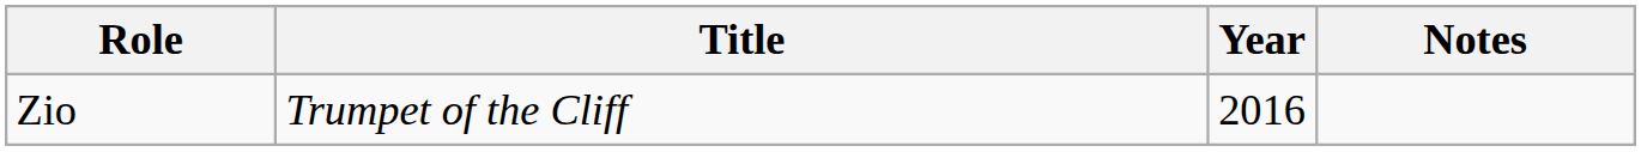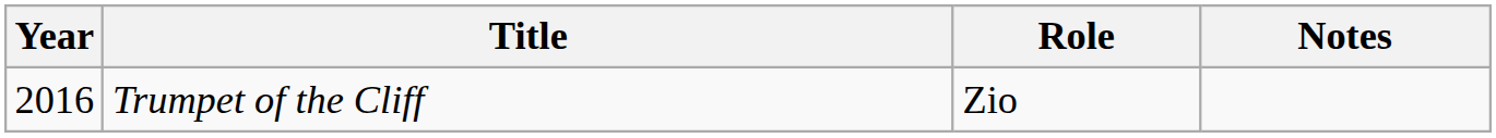columns swapped: Year <-> Role
